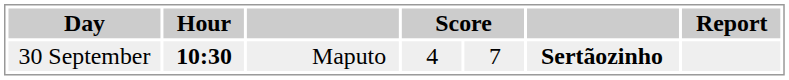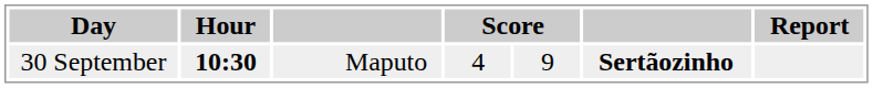30 September | column 5: 7 -> 9
